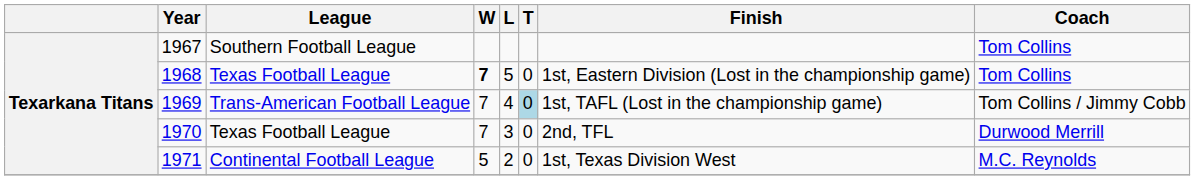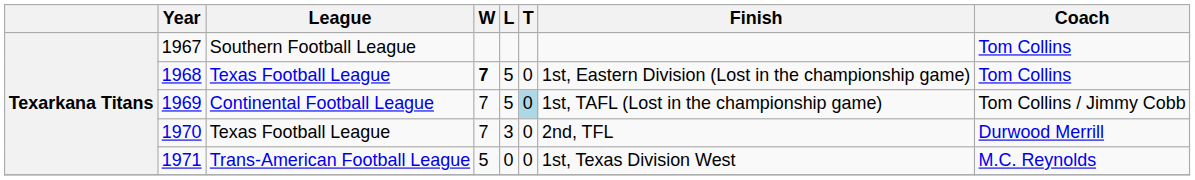1969 | League: Trans-American Football League -> Continental Football League
1969 | L: 4 -> 5
1971 | League: Continental Football League -> Trans-American Football League
1971 | L: 2 -> 0
